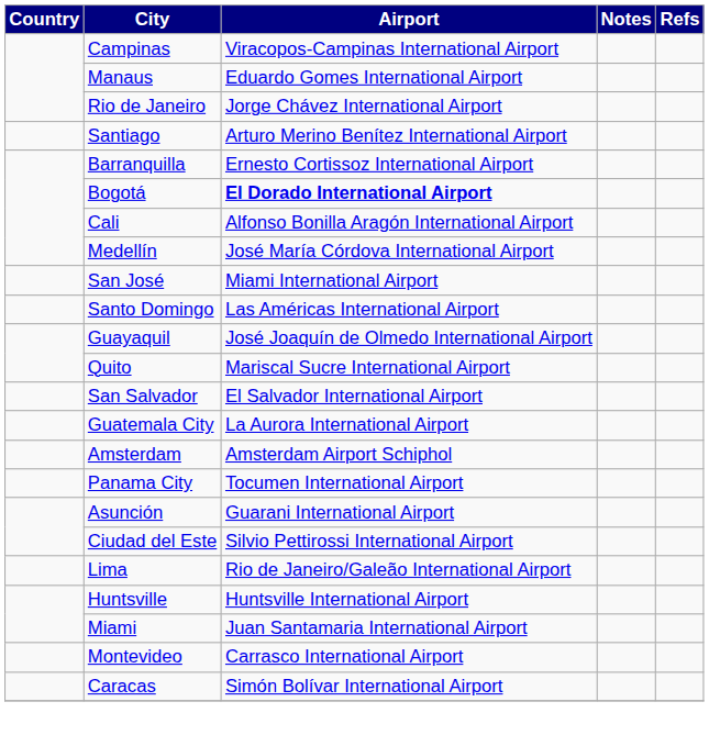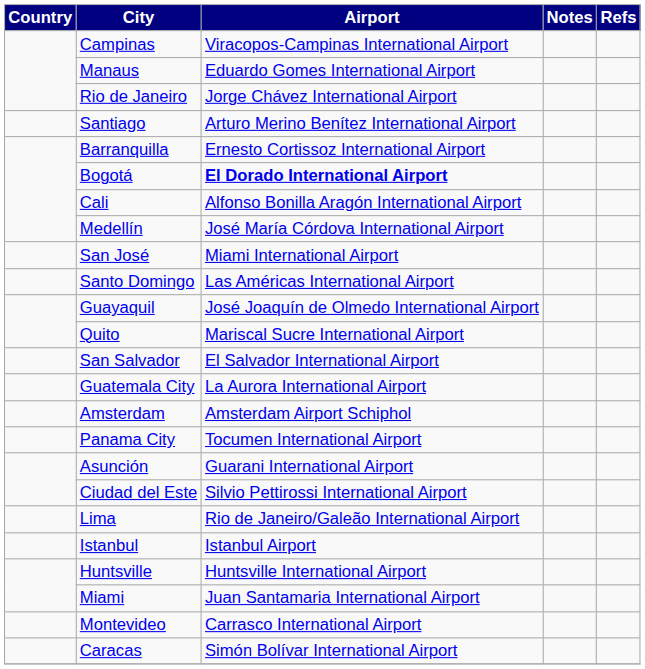+ row: Istanbul | Istanbul Airport
